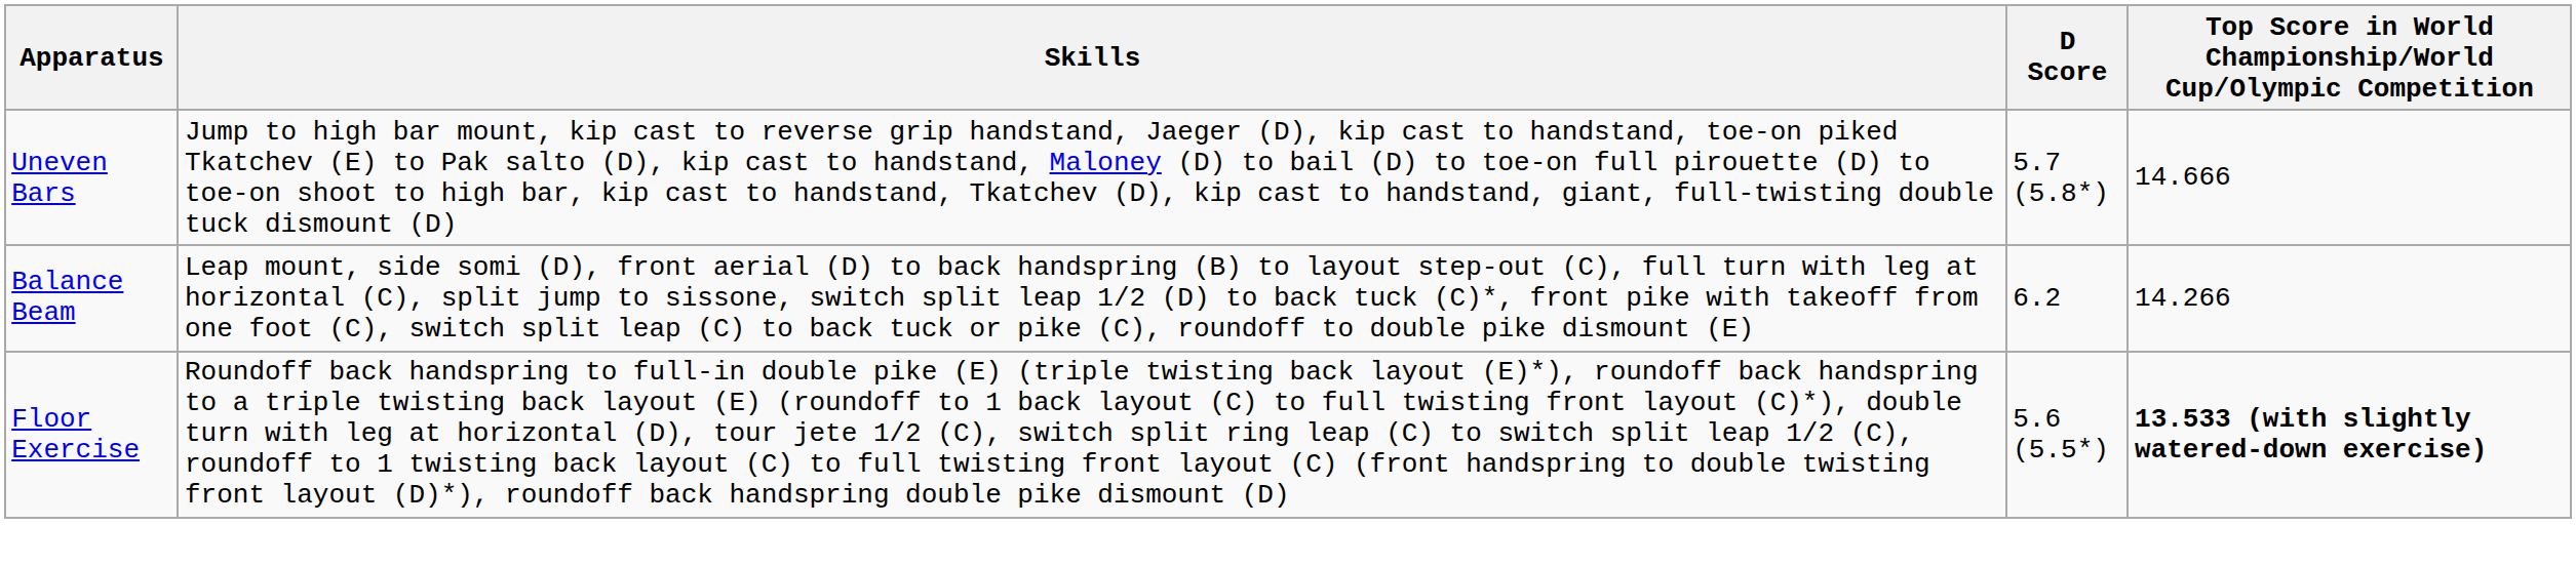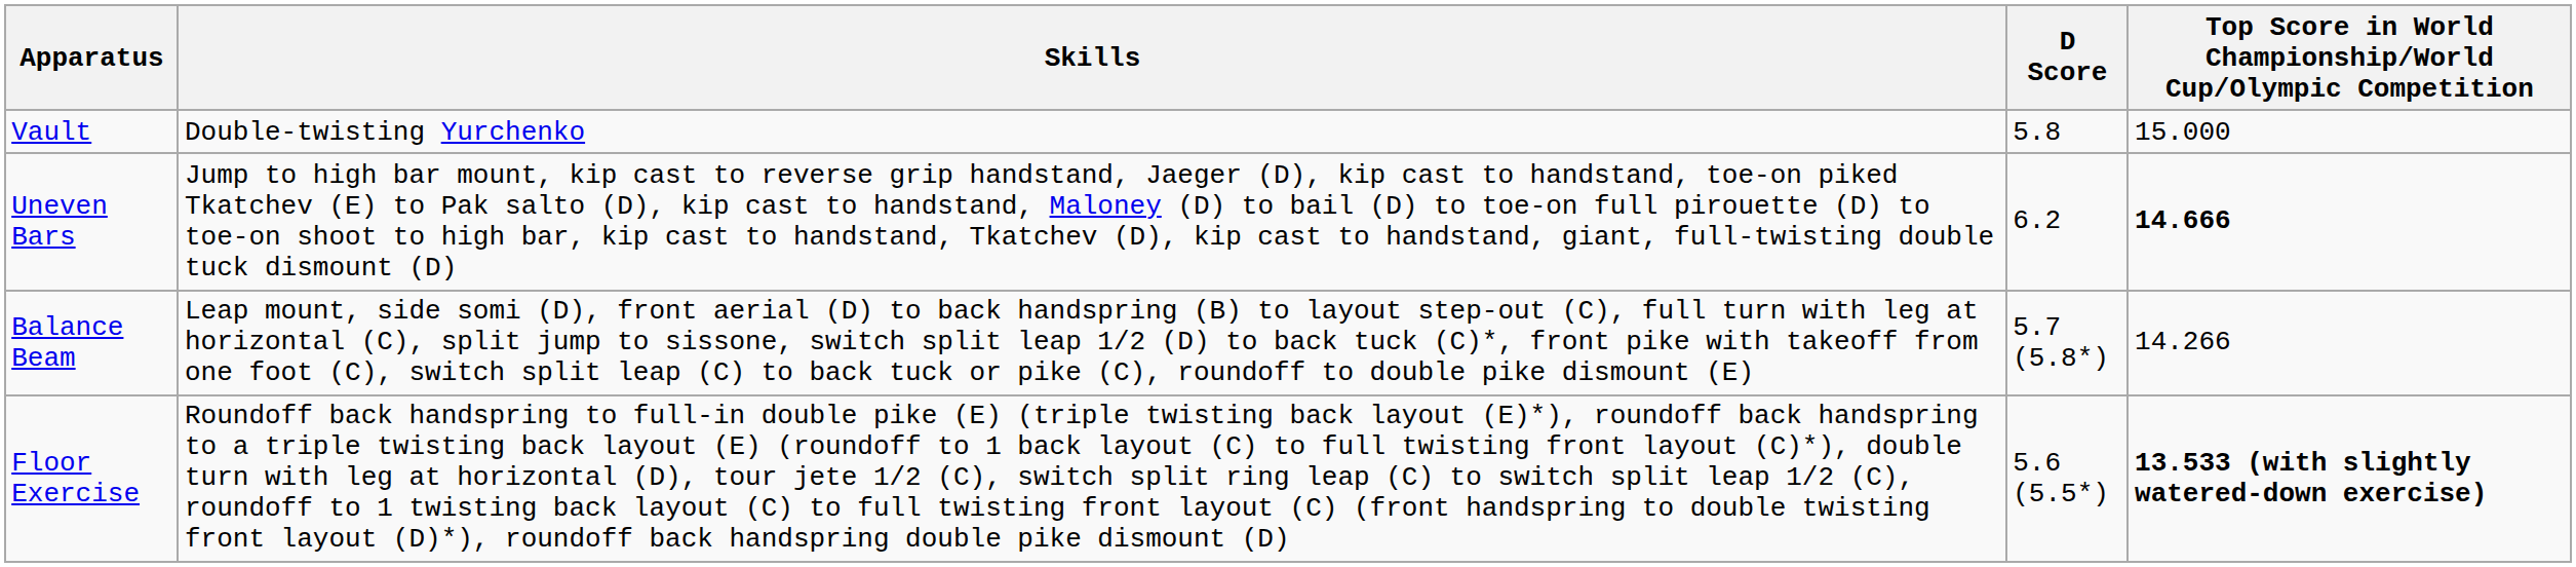+ row: Vault | Double-twisting Yurchenko | 5.8 | 15.000
Uneven Bars | D Score: 5.7 (5.8*) -> 6.2
Uneven Bars | column 4: normal -> bold
Balance Beam | D Score: 6.2 -> 5.7 (5.8*)
